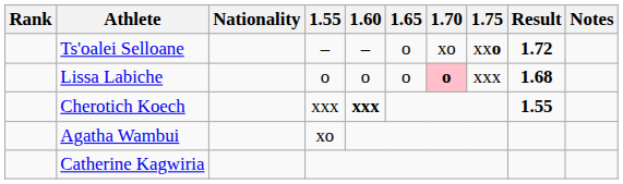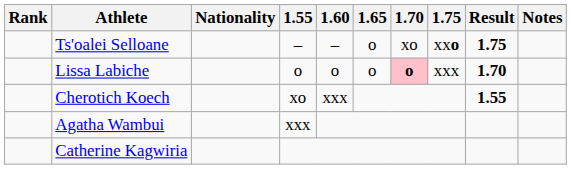Ts'oalei Selloane | Result: 1.72 -> 1.75
Lissa Labiche | Result: 1.68 -> 1.70
Cherotich Koech | 1.55: xxx -> xo
Cherotich Koech | 1.60: bold -> normal
Agatha Wambui | 1.55: xo -> xxx
